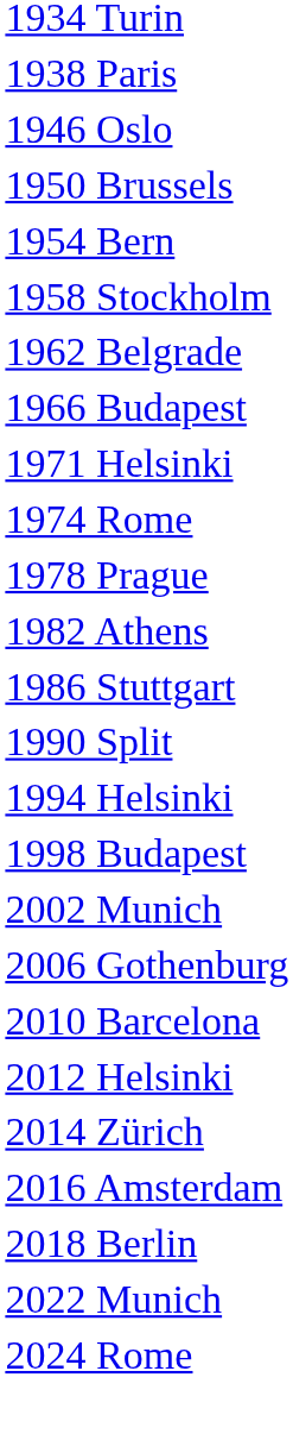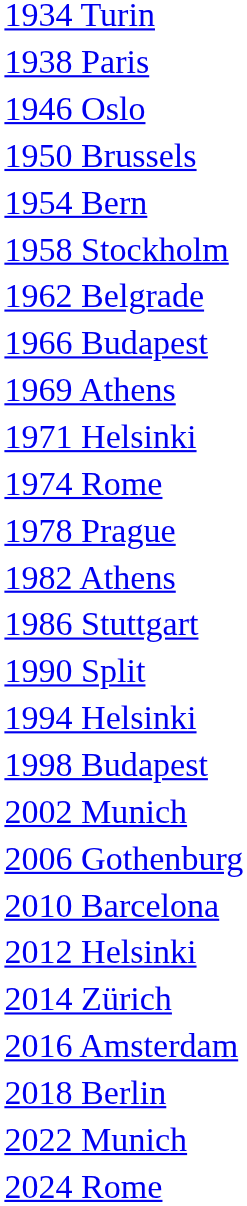+ row: 1969 Athens
